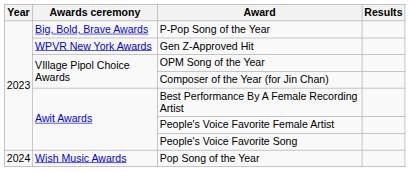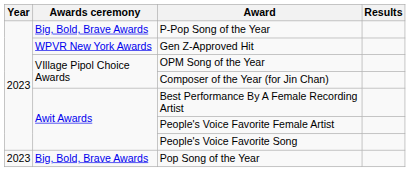Pop Song of the Year | Year: 2024 -> 2023
Pop Song of the Year | Awards ceremony: Wish Music Awards -> Big, Bold, Brave Awards
